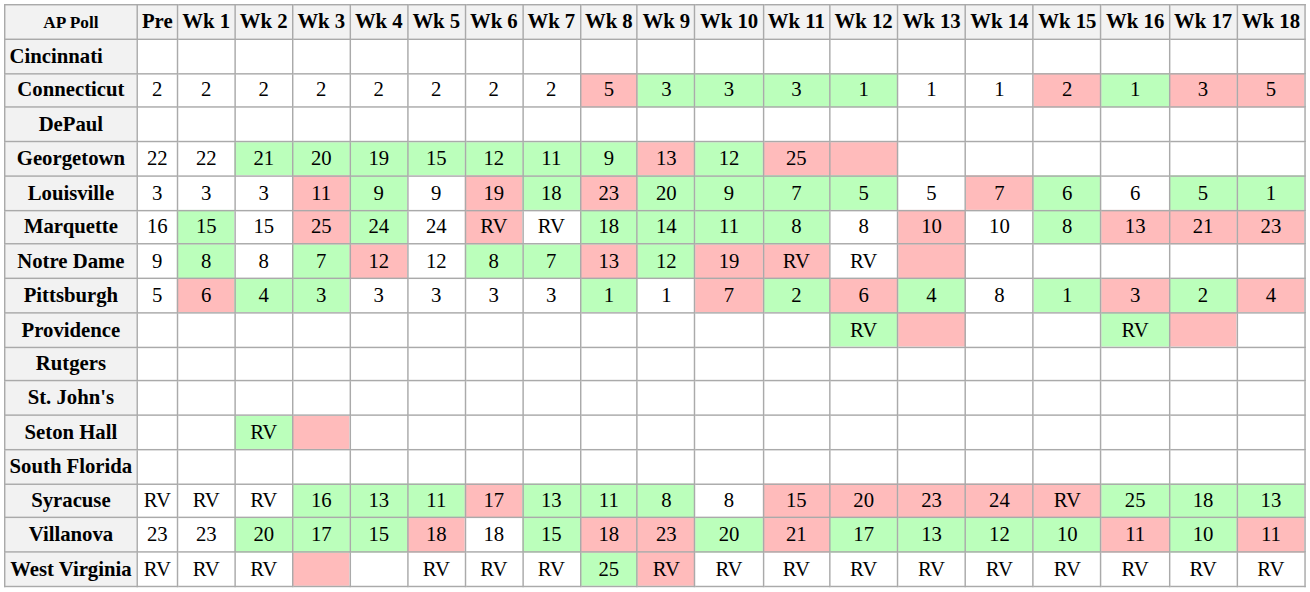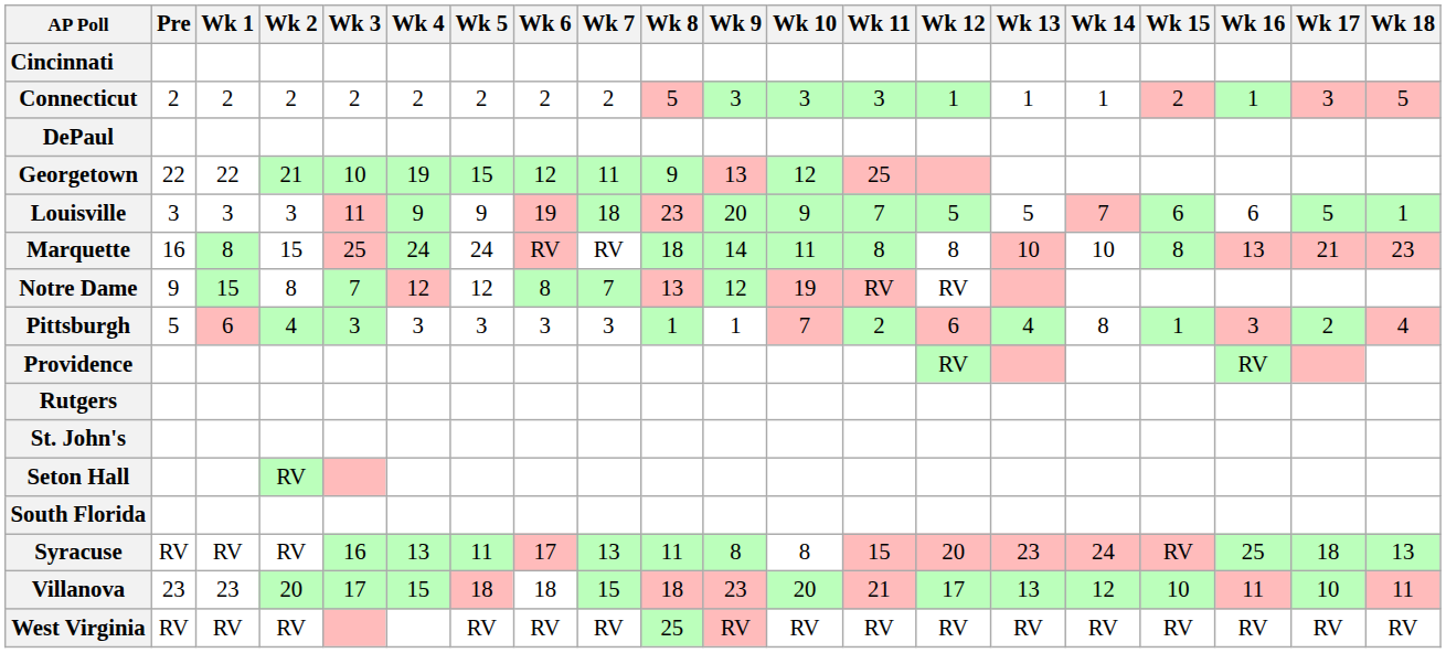Georgetown | Wk 3: 20 -> 10
Marquette | Wk 1: 15 -> 8
Notre Dame | Wk 1: 8 -> 15
